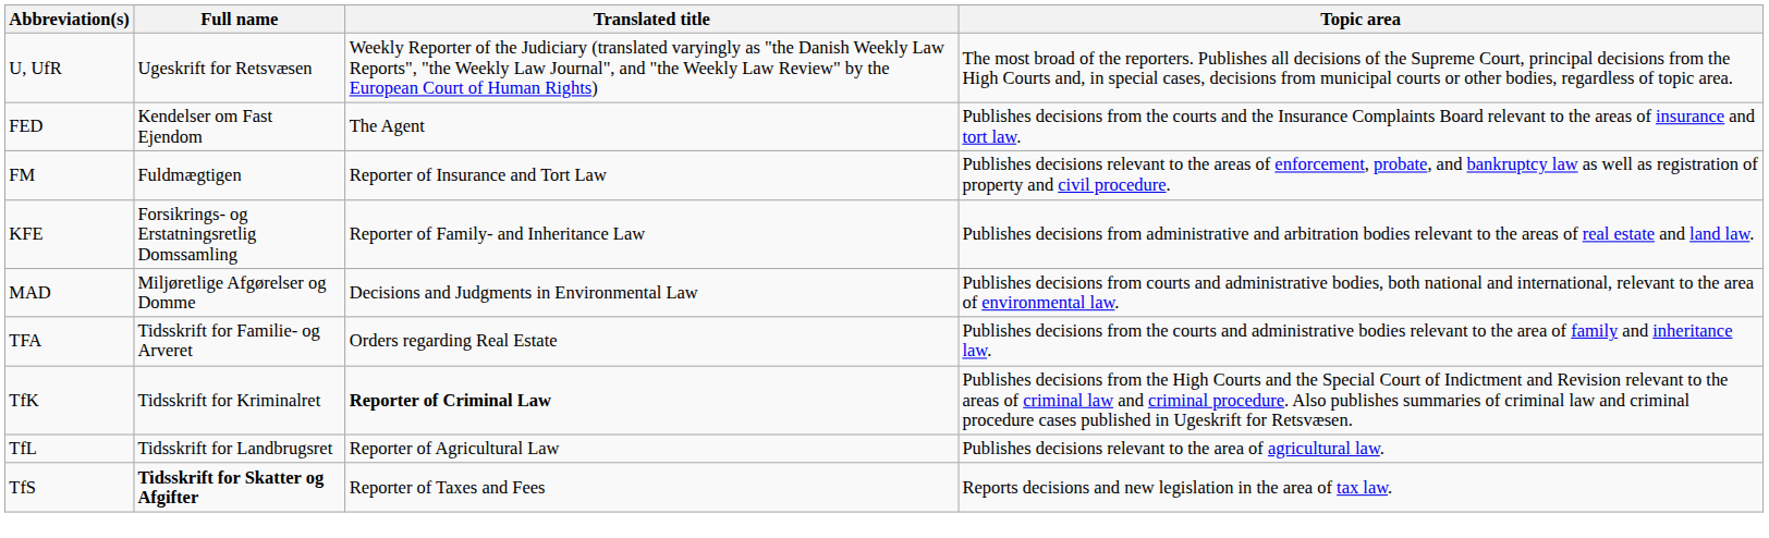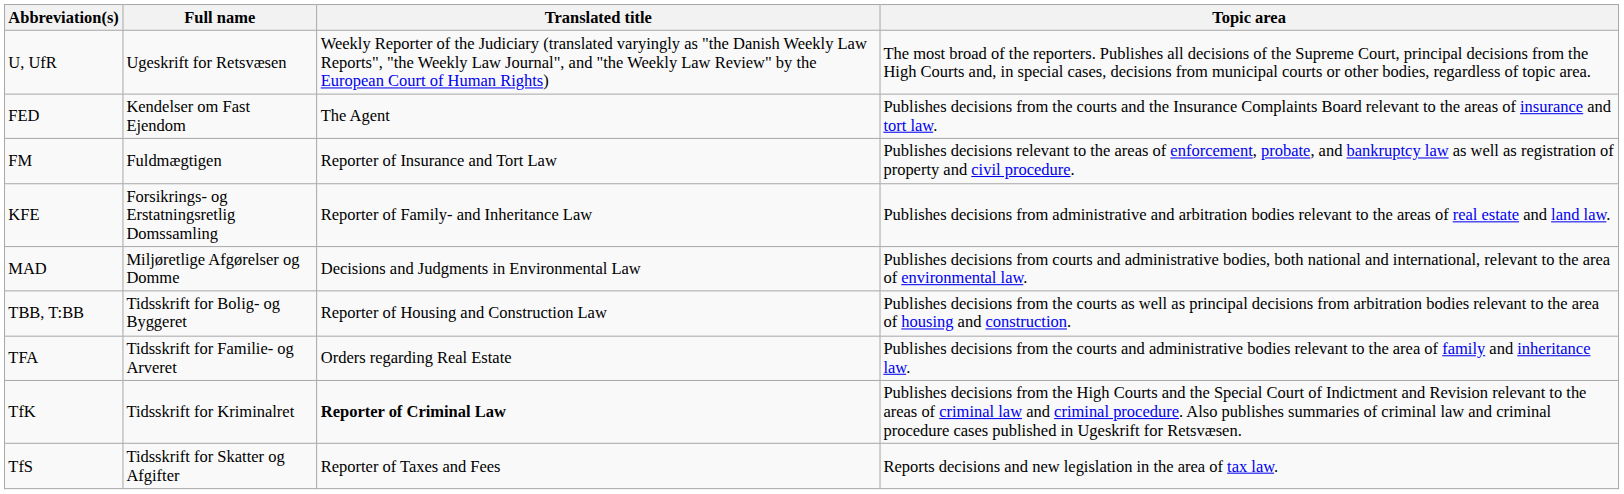+ row: TBB, T:BB | Tidsskrift for Bolig- og Byggeret | Reporter of Housing and Construction Law | Publishes decisions from the courts as well as principal decisions from arbitration bodies relevant to the area of housing and construction.
- row: TfL | Tidsskrift for Landbrugsret | Reporter of Agricultural Law | Publishes decisions relevant to the area of agricultural law.
TfS | Full name: bold -> normal
